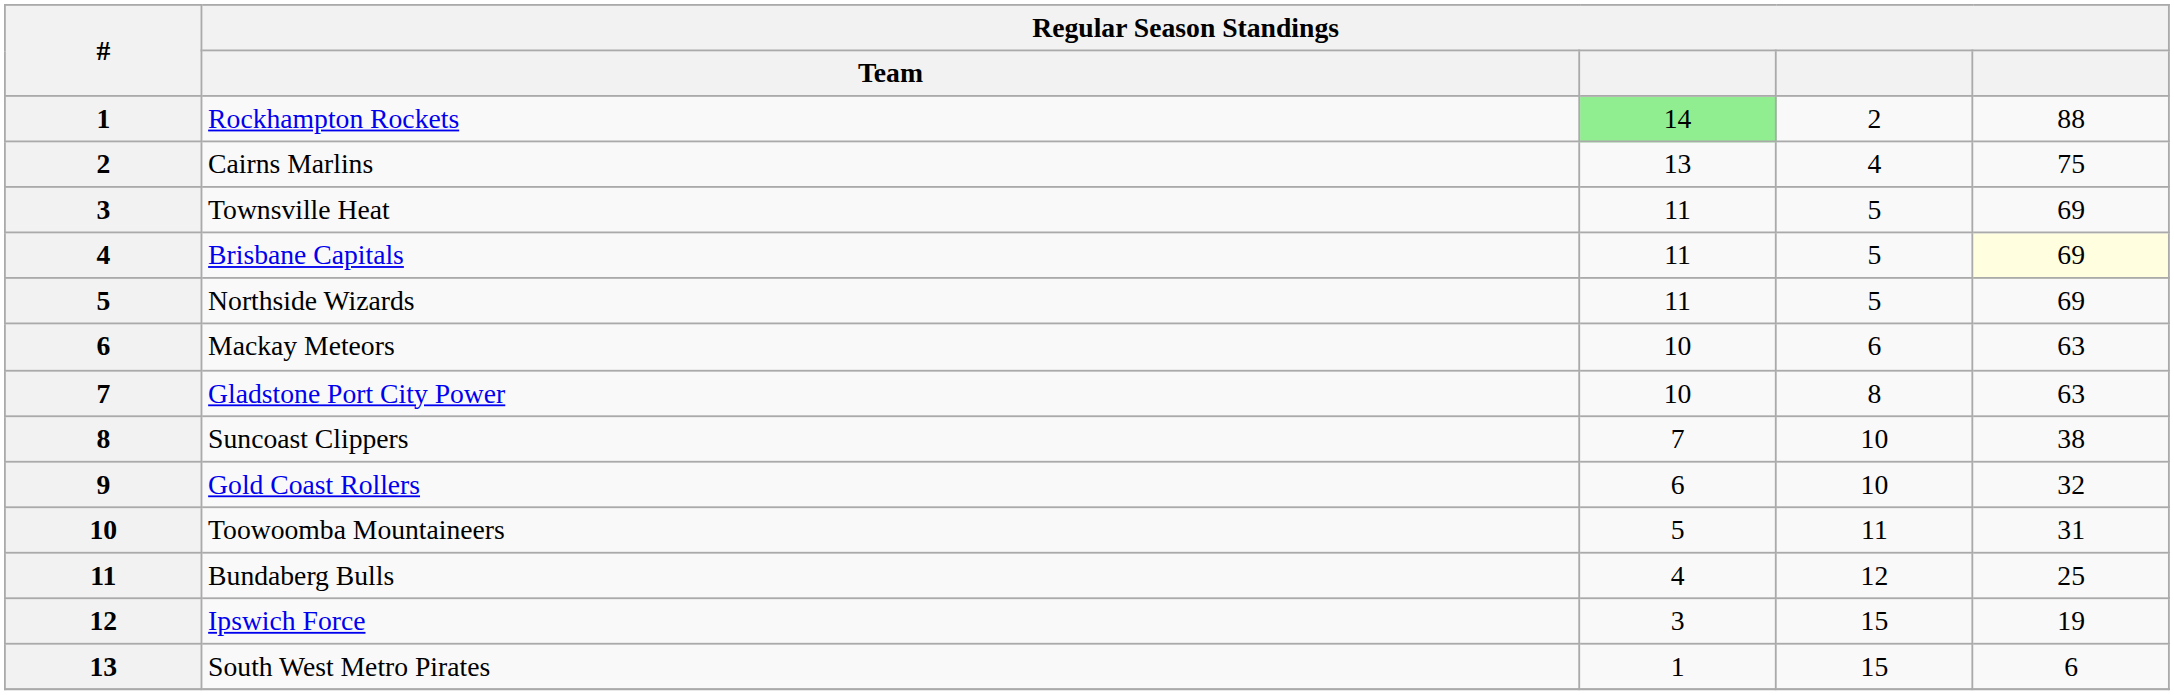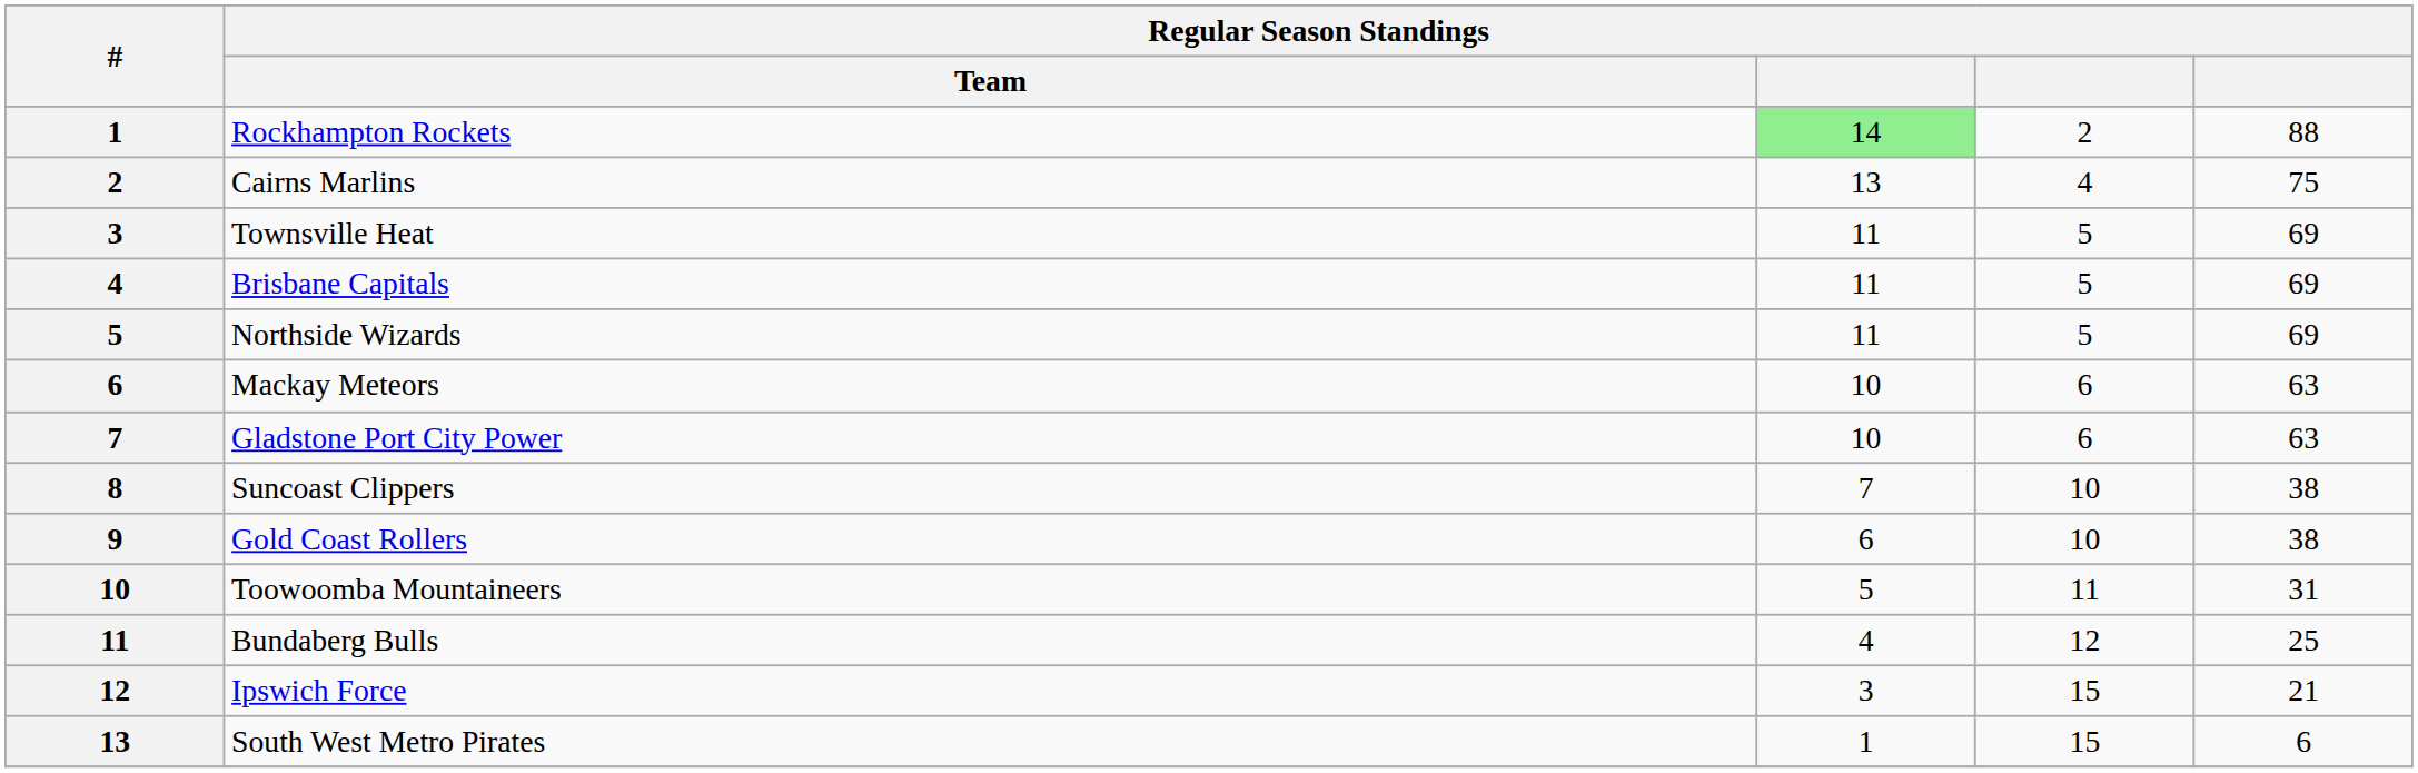Brisbane Capitals | column 5: lightyellow background -> no background
Gladstone Port City Power | column 4: 8 -> 6
Gold Coast Rollers | column 5: 32 -> 38
Ipswich Force | column 5: 19 -> 21
